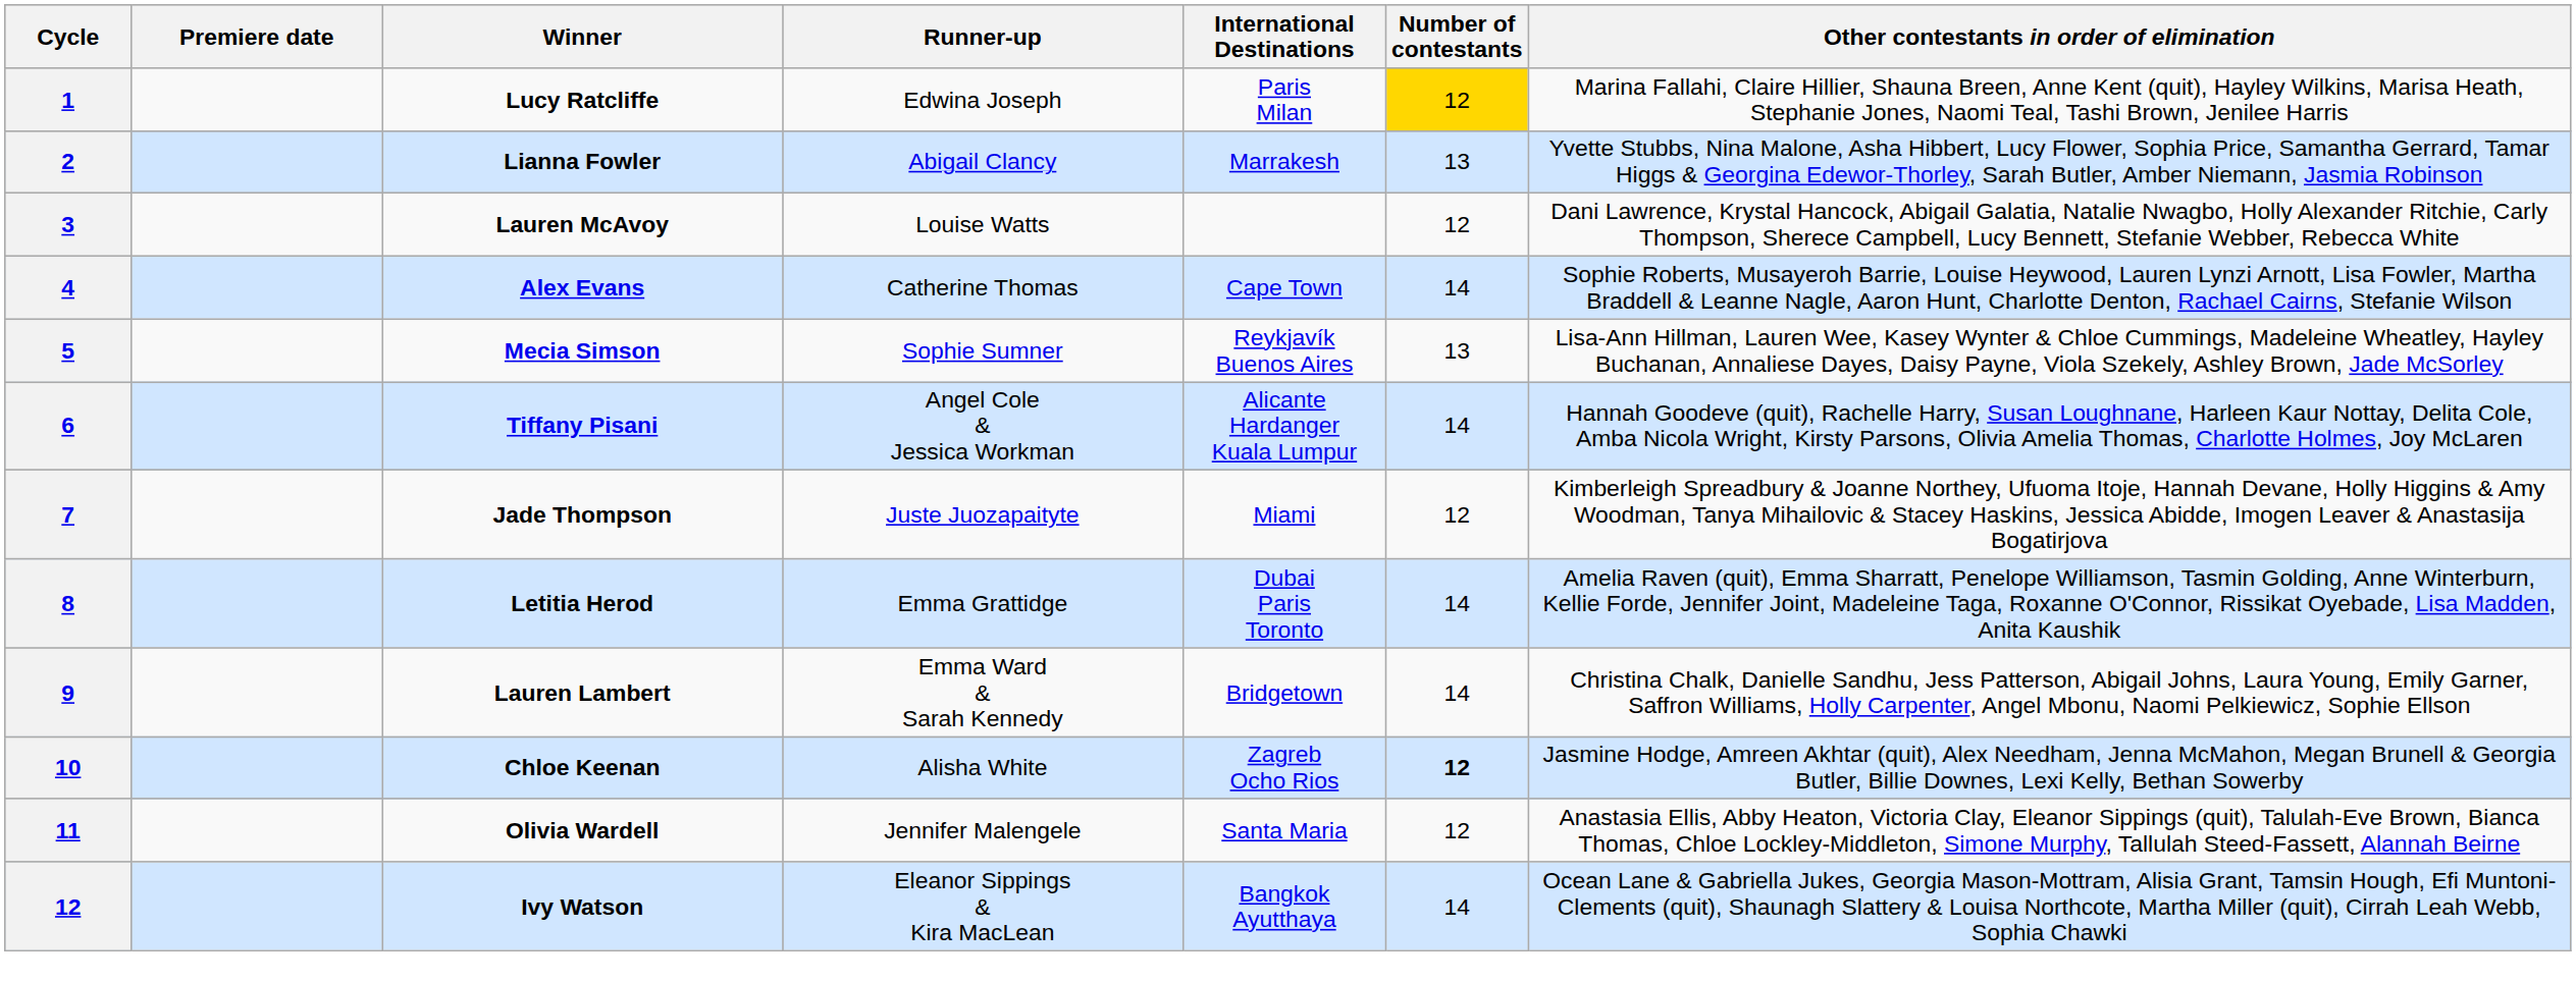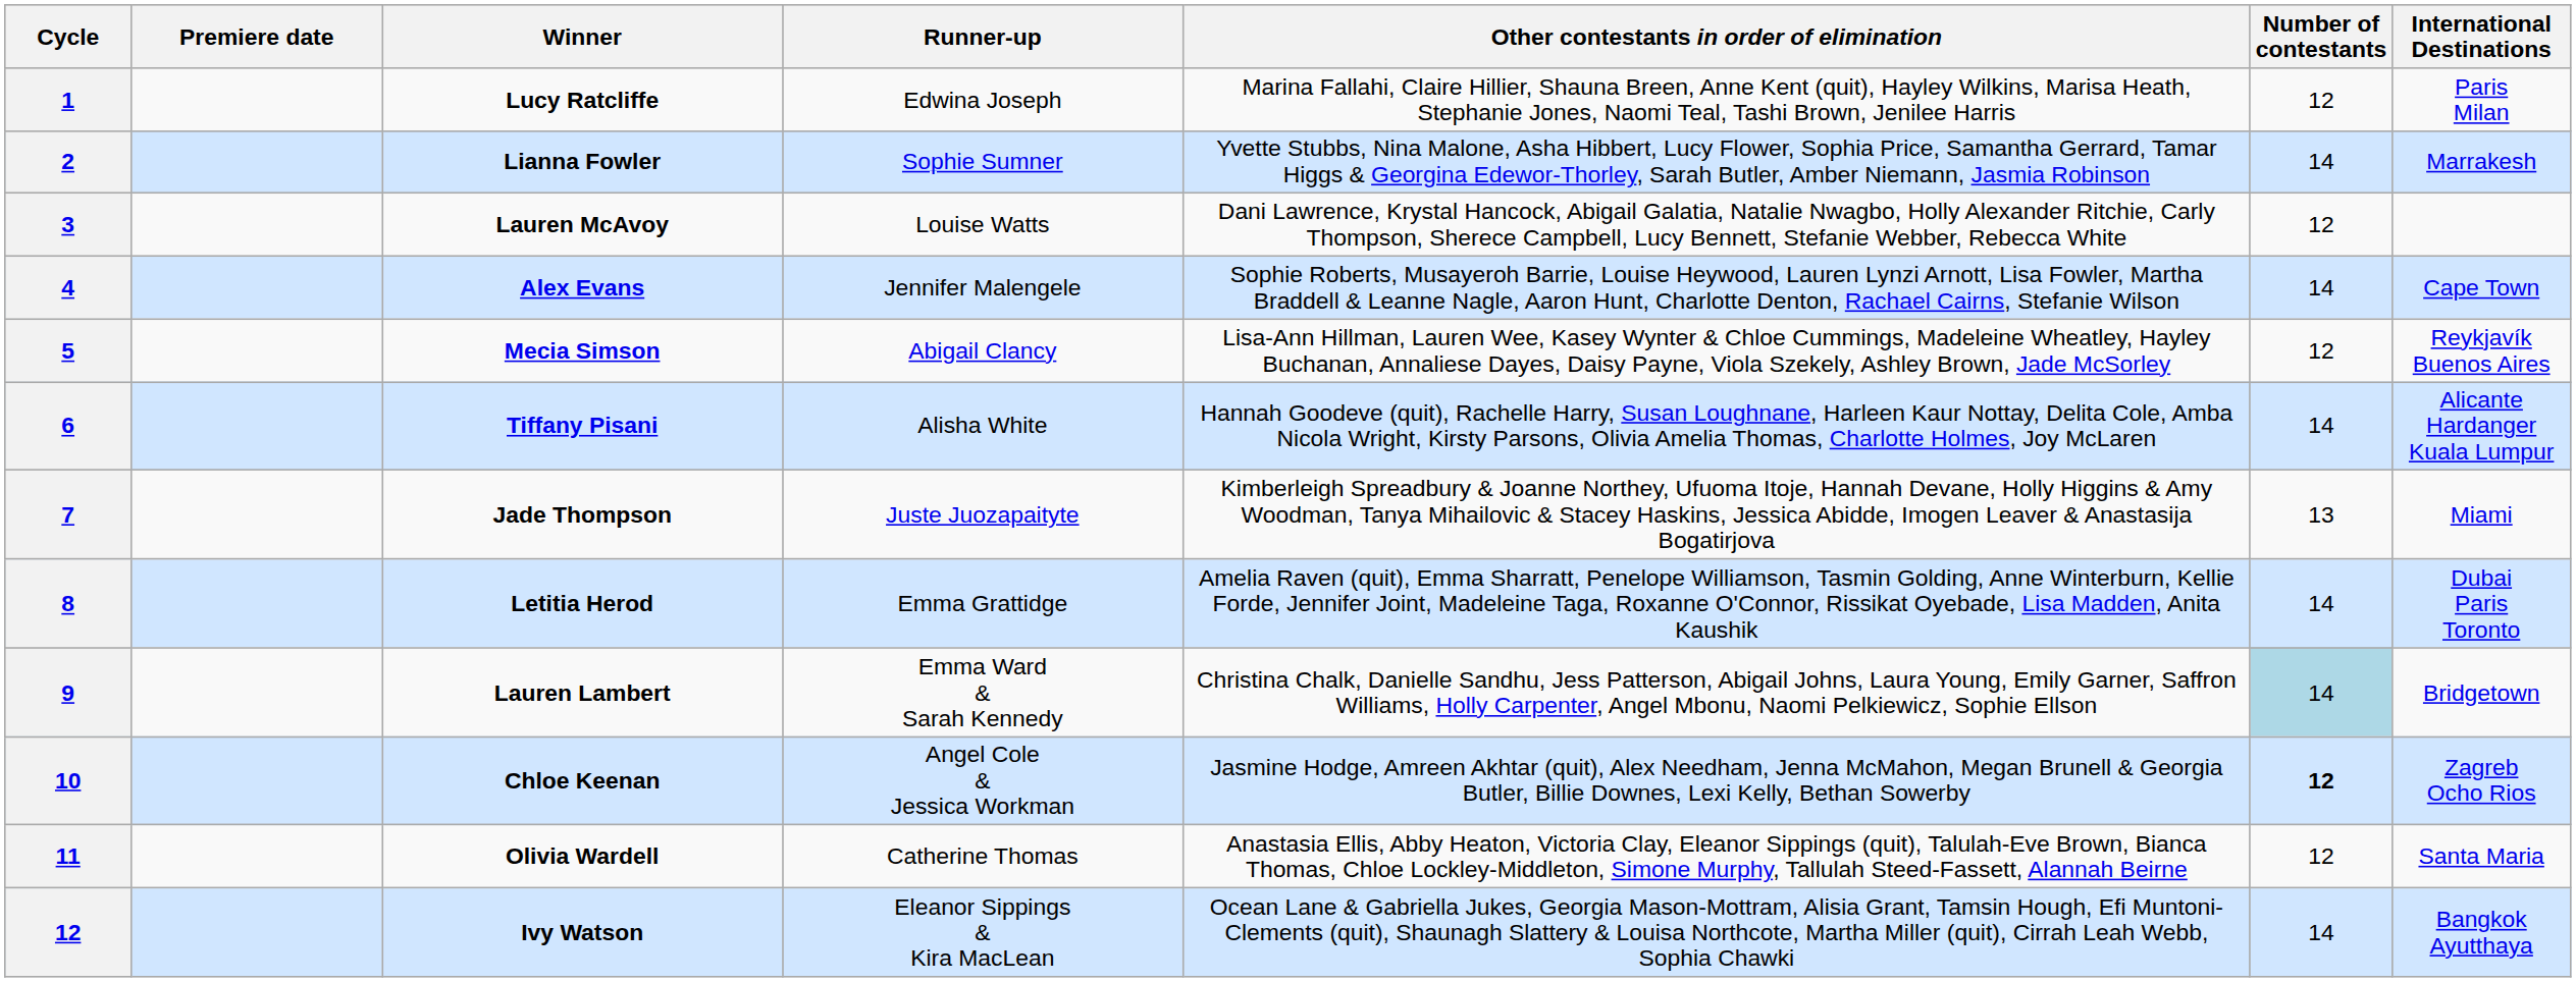columns swapped: Other contestants in order of elimination <-> International Destinations
Lucy Ratcliffe | Number of contestants: gold background -> no background
Lianna Fowler | Runner-up: Abigail Clancy -> Sophie Sumner
Lianna Fowler | Number of contestants: 13 -> 14
Alex Evans | Runner-up: Catherine Thomas -> Jennifer Malengele
Mecia Simson | Runner-up: Sophie Sumner -> Abigail Clancy
Mecia Simson | Number of contestants: 13 -> 12
Tiffany Pisani | Runner-up: Angel Cole & Jessica Workman -> Alisha White
Jade Thompson | Number of contestants: 12 -> 13
Lauren Lambert | Number of contestants: no background -> lightblue background
Chloe Keenan | Runner-up: Alisha White -> Angel Cole & Jessica Workman
Olivia Wardell | Runner-up: Jennifer Malengele -> Catherine Thomas
